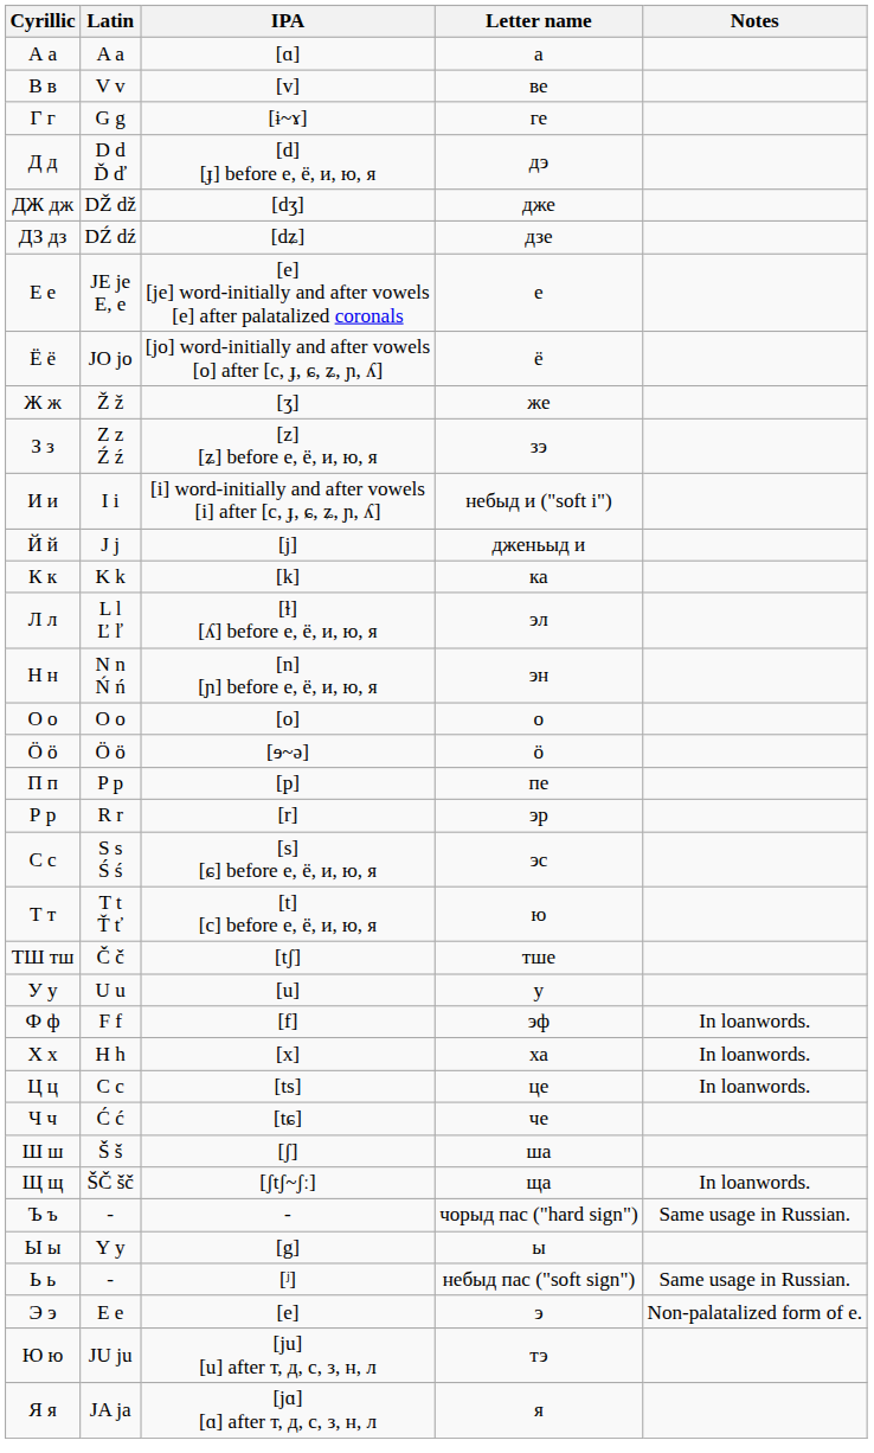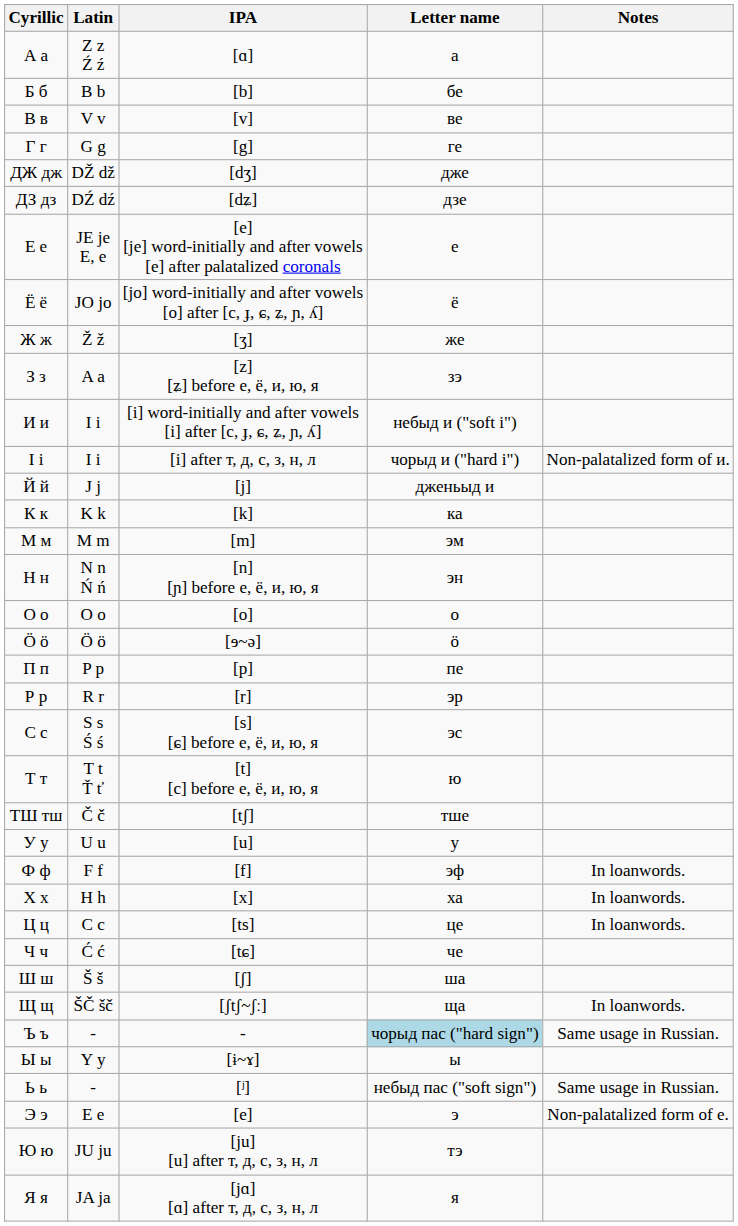А а | Latin: A a -> Z z Ź ź
+ row: Б б | B b | [b] | бе
Г г | IPA: [ɨ~ɤ] -> [g]
- row: Д д | D d Ď ď | [d] [ɟ] before е, ё, и, ю, я | дэ
З з | Latin: Z z Ź ź -> A a
+ row: І і | I i | [i] after т, д, с, з, н, л | чорыд и ("hard i") | Non-palatalized form of и.
- row: Л л | L l Ľ ľ | [ɫ] [ʎ] before е, ё, и, ю, я | эл
+ row: М м | M m | [m] | эм
Ъ ъ | Letter name: no background -> lightblue background
Ы ы | IPA: [g] -> [ɨ~ɤ]
